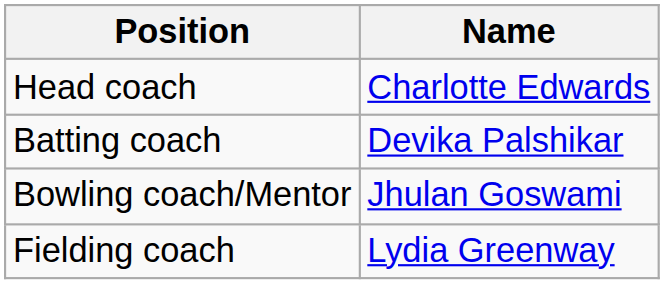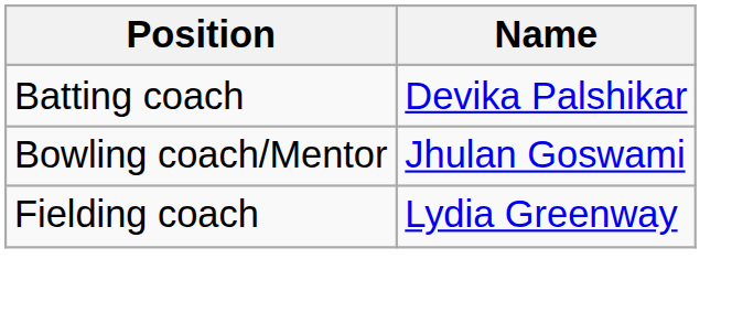- row: Head coach | Charlotte Edwards
